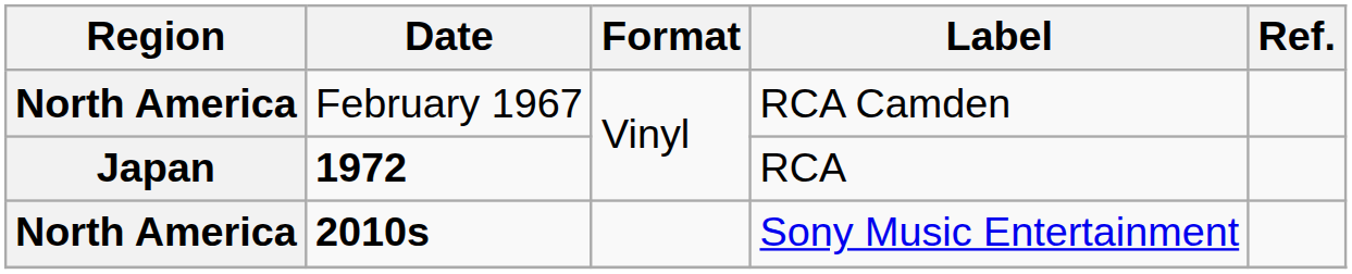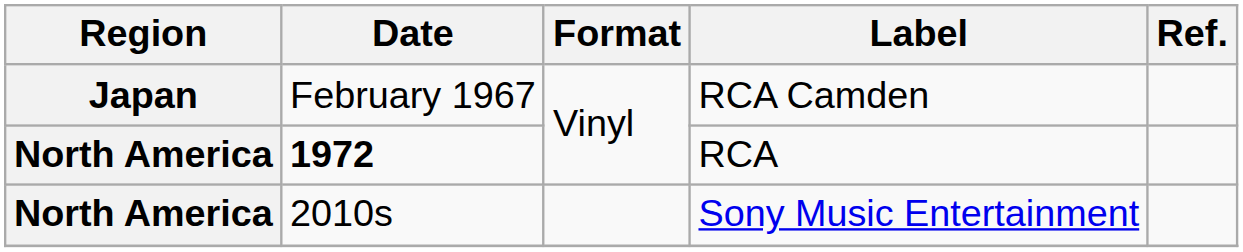RCA Camden | Region: North America -> Japan
RCA | Region: Japan -> North America
Sony Music Entertainment | Date: bold -> normal
